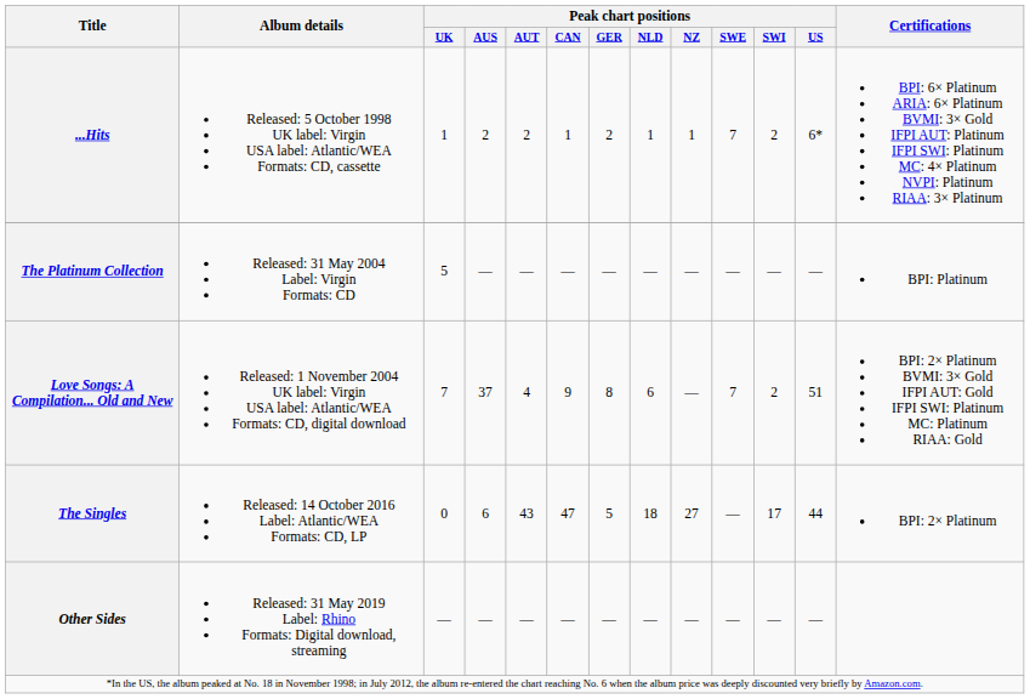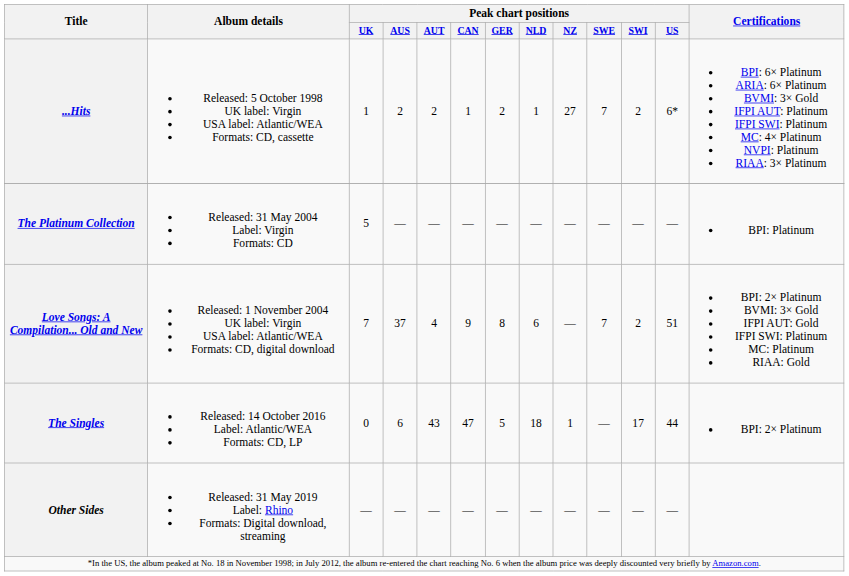...Hits | Peak chart positions / NZ: 1 -> 27
The Singles | Peak chart positions / NZ: 27 -> 1
